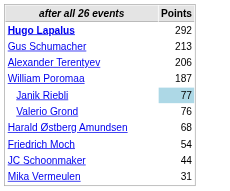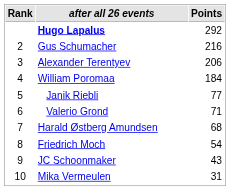+ column: Rank | 2 | 3 | 4 | 5 | 6 | 7 | 8 | 9 | 10
Gus Schumacher | Points: 213 -> 216
William Poromaa | Points: 187 -> 184
Janik Riebli | Points: lightblue background -> no background
Valerio Grond | Points: 76 -> 71
JC Schoonmaker | Points: 44 -> 43
